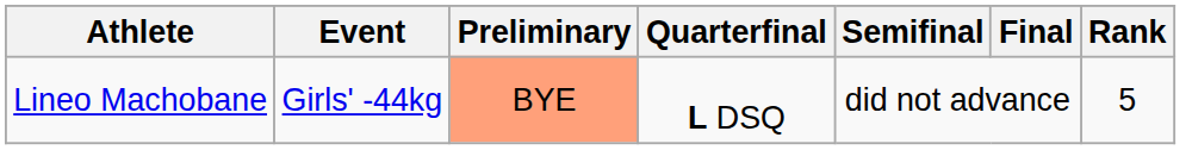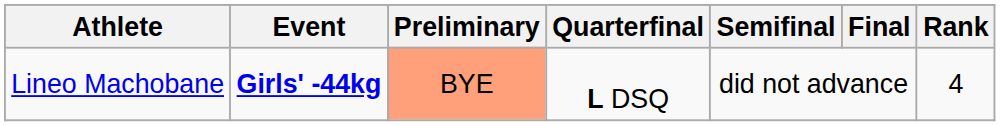Lineo Machobane | Event: normal -> bold
Lineo Machobane | Rank: 5 -> 4
